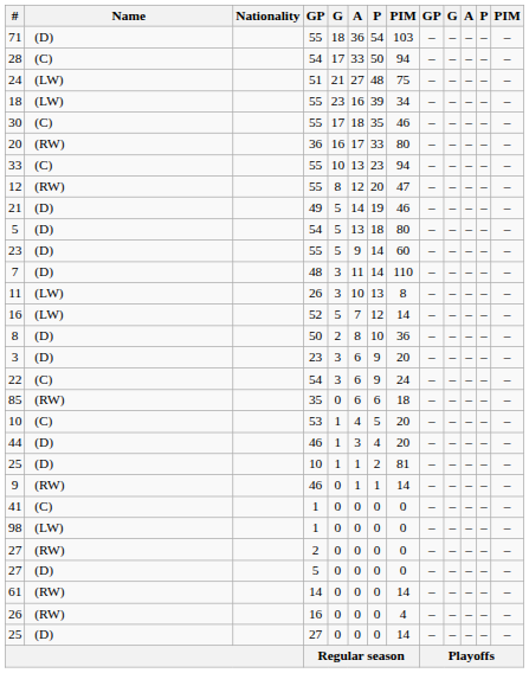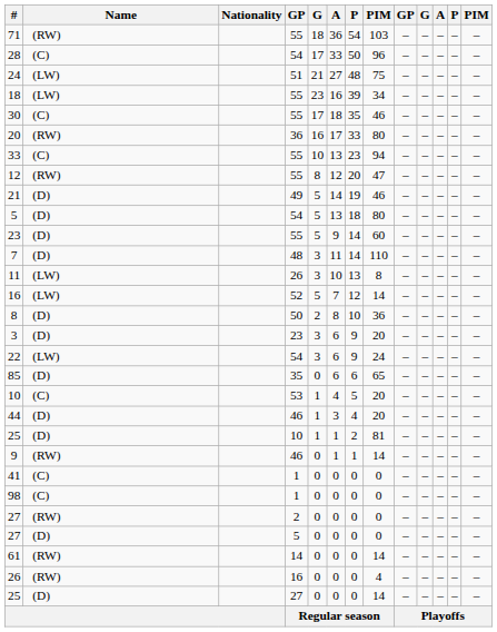71 | Name: (D) -> (RW)
28 | column 8: 94 -> 96
22 | Name: (C) -> (LW)
85 | Name: (RW) -> (D)
85 | column 8: 18 -> 65
98 | Name: (LW) -> (C)
